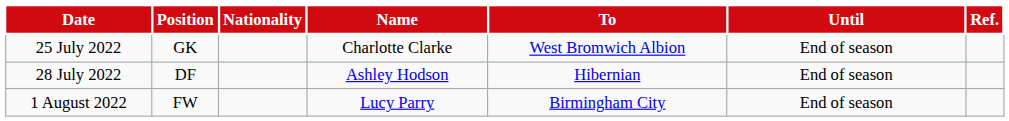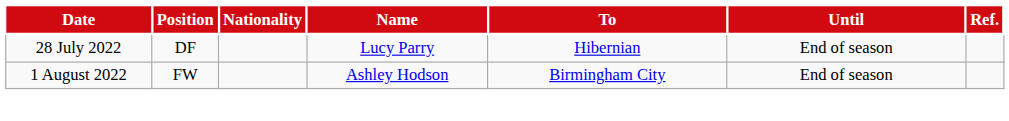- row: 25 July 2022 | GK | Charlotte Clarke | West Bromwich Albion | End of season
28 July 2022 | Name: Ashley Hodson -> Lucy Parry
1 August 2022 | Name: Lucy Parry -> Ashley Hodson
